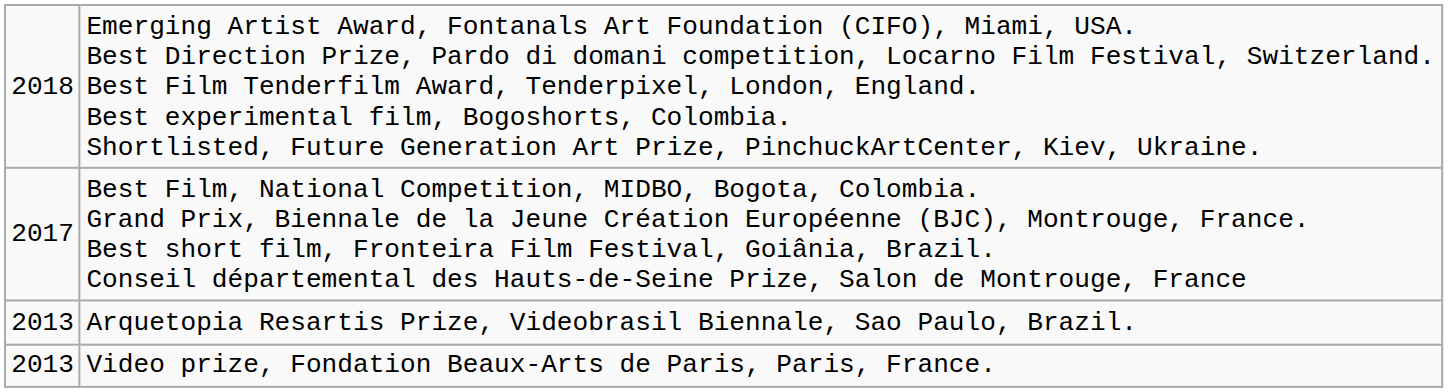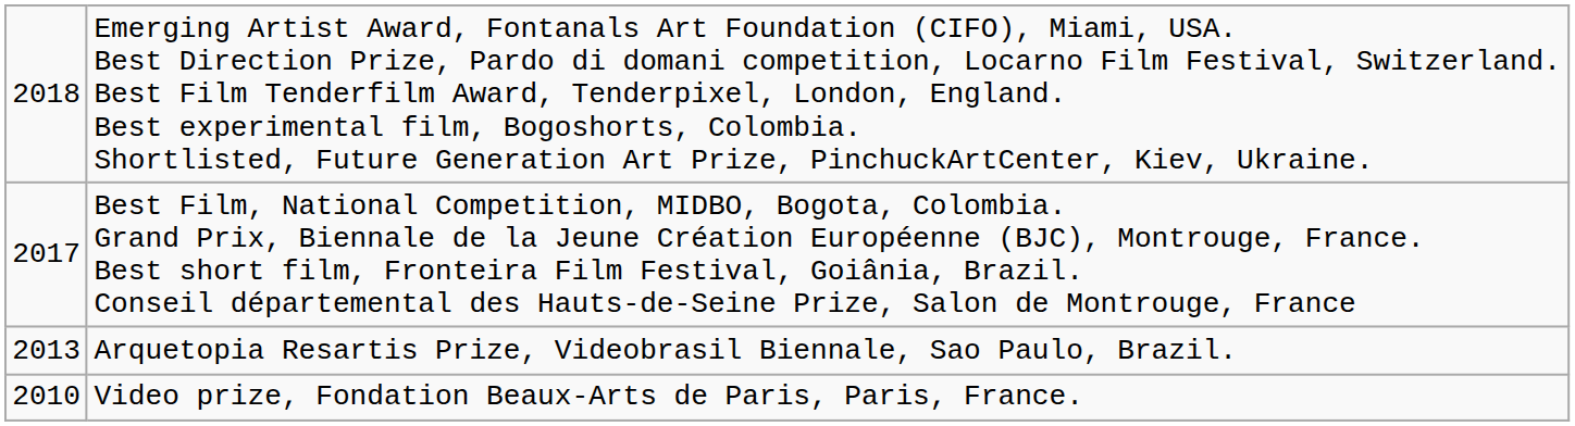Video prize, Fondation Beaux-Arts de Paris, Paris, France. | column 1: 2013 -> 2010
